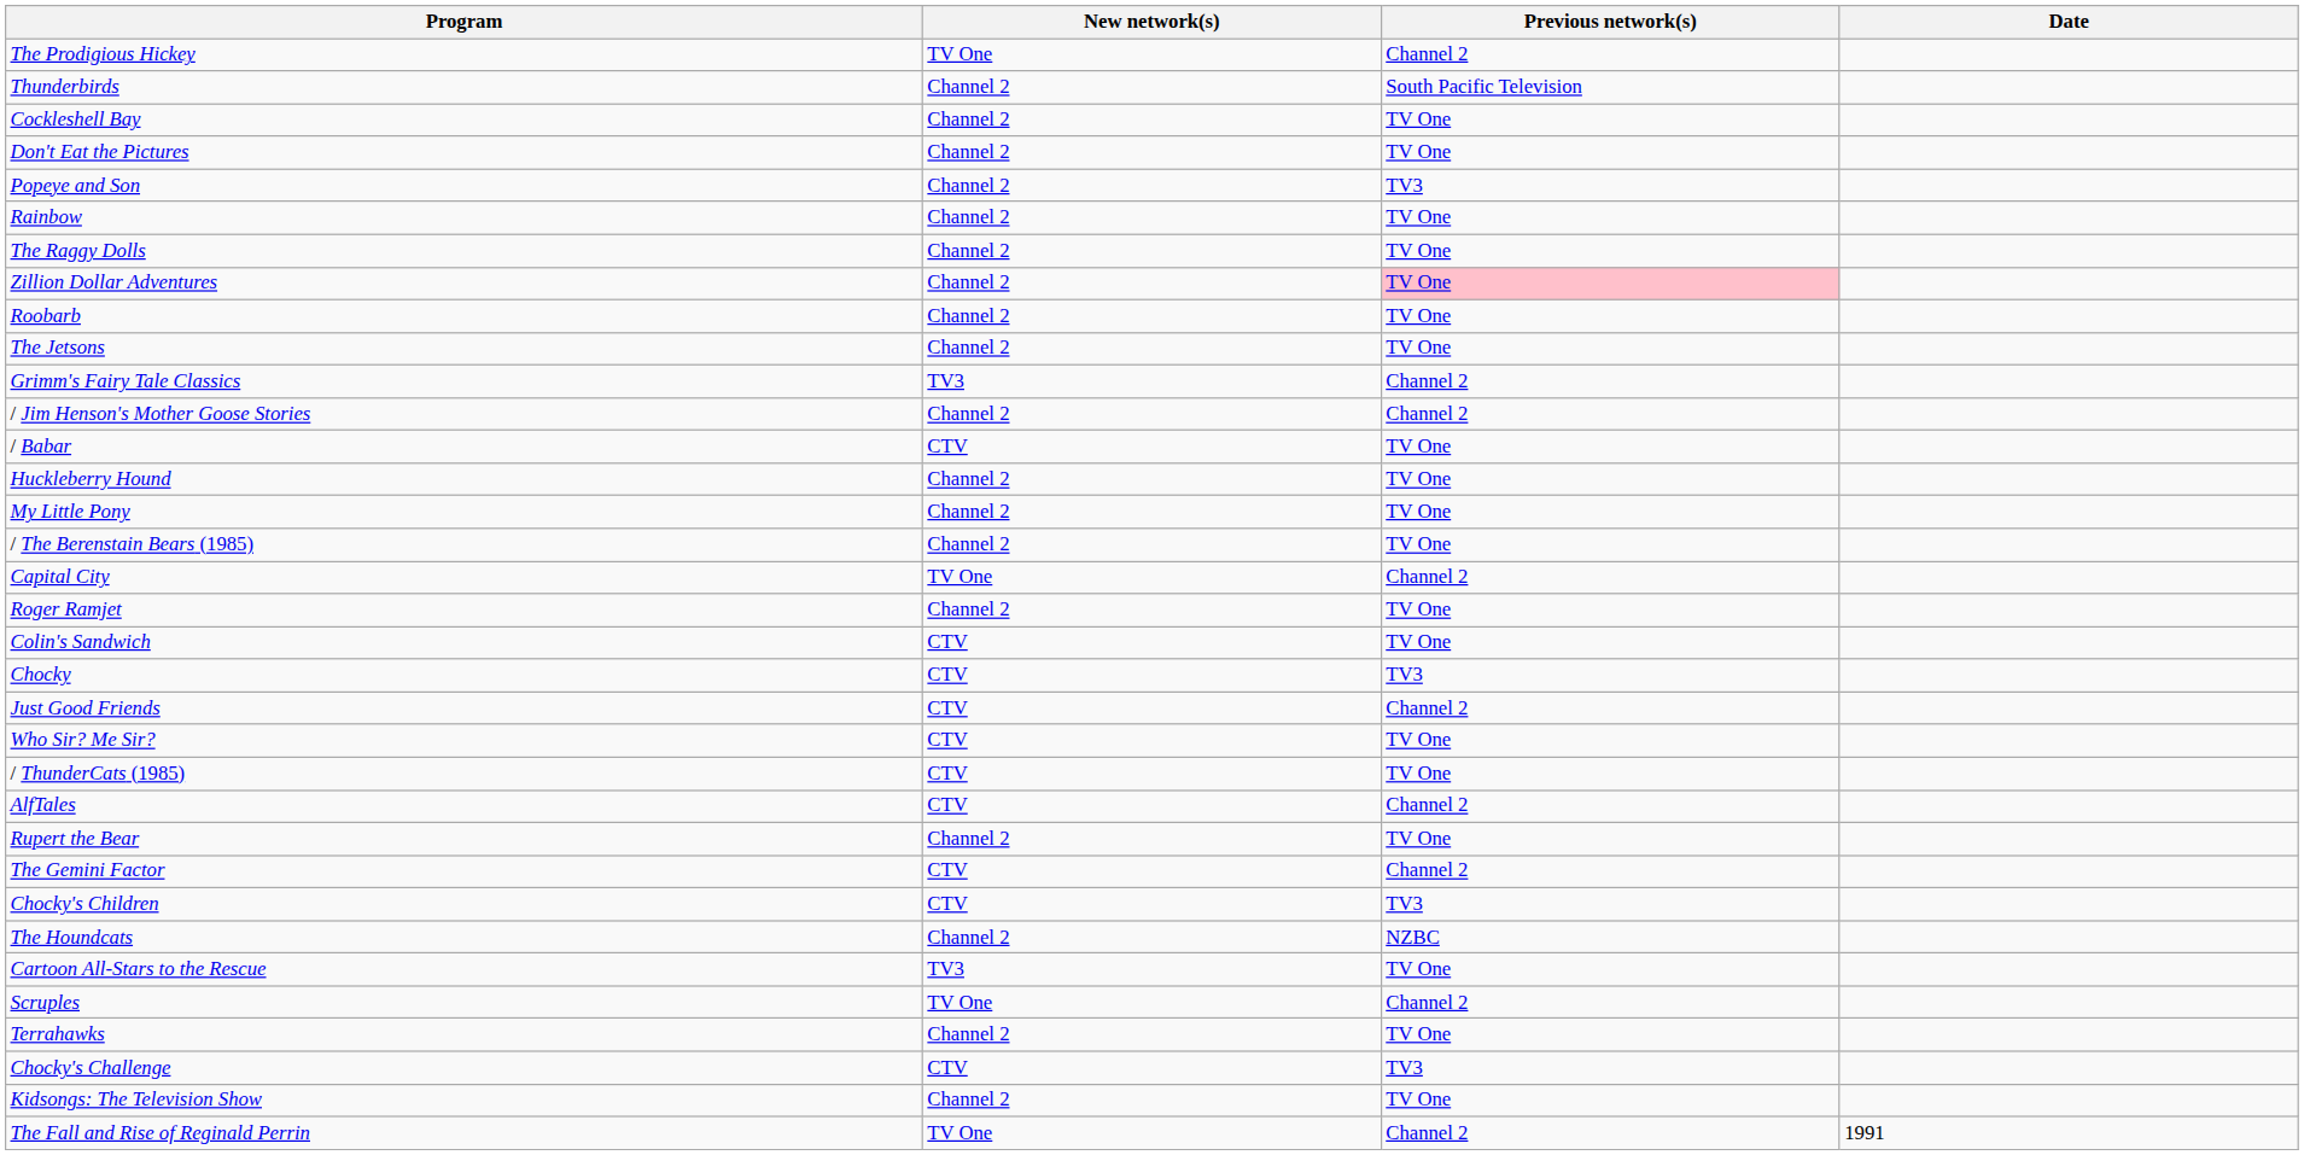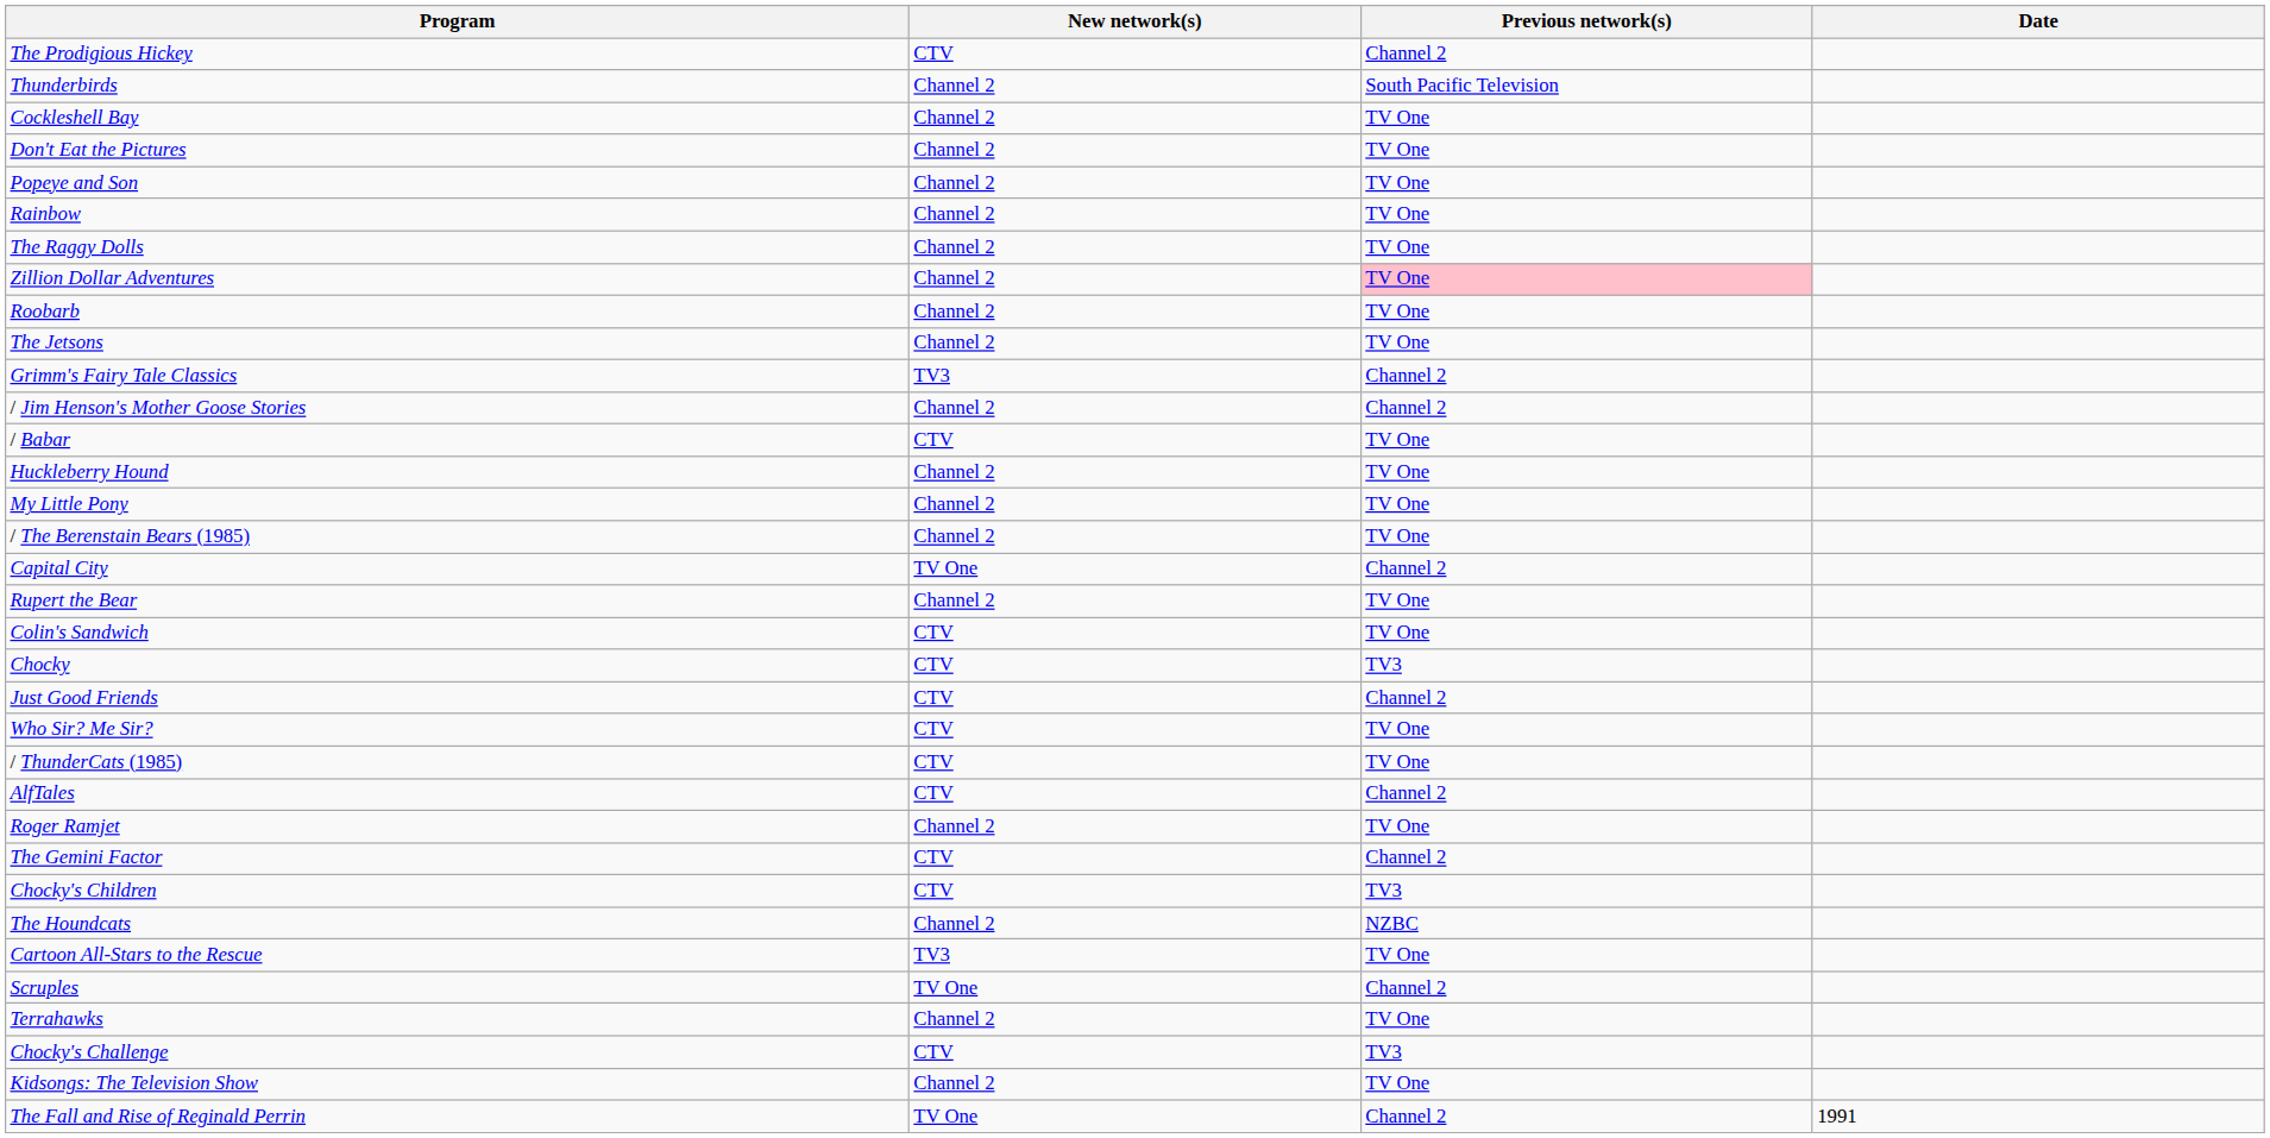The Prodigious Hickey | New network(s): TV One -> CTV
Popeye and Son | Previous network(s): TV3 -> TV One
rows swapped: Roger Ramjet <-> Rupert the Bear
